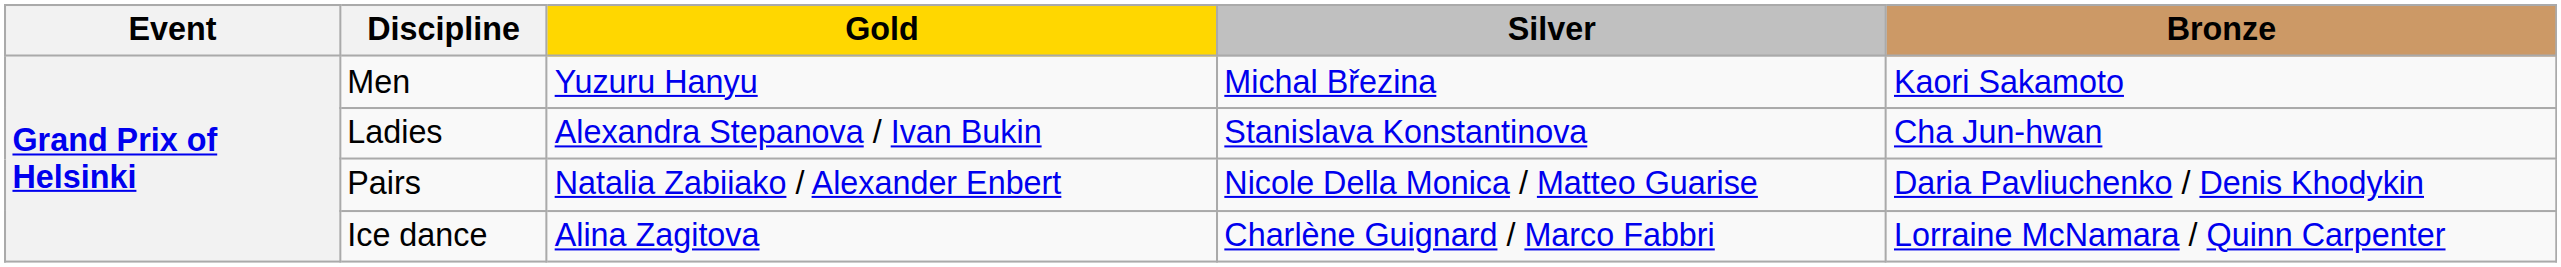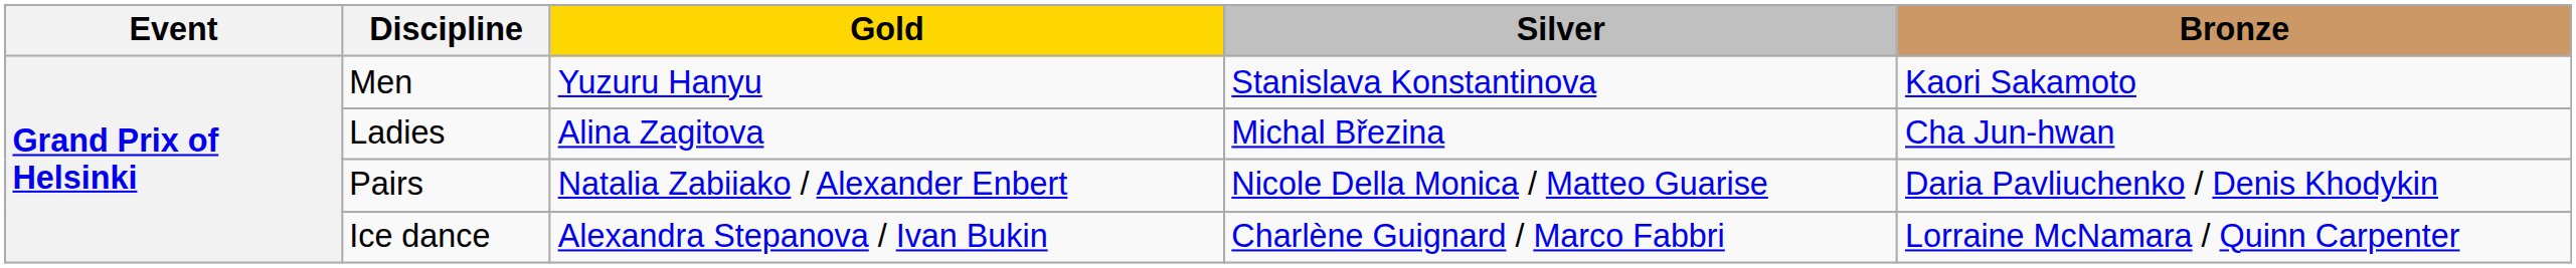Men | Silver: Michal Březina -> Stanislava Konstantinova
Ladies | Gold: Alexandra Stepanova / Ivan Bukin -> Alina Zagitova
Ladies | Silver: Stanislava Konstantinova -> Michal Březina
Ice dance | Gold: Alina Zagitova -> Alexandra Stepanova / Ivan Bukin
